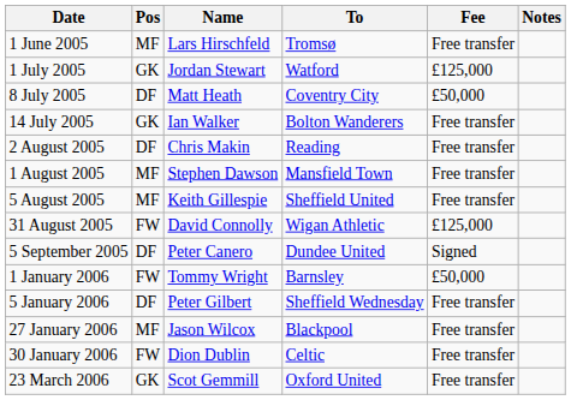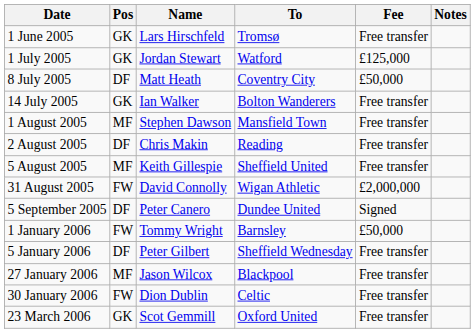1 June 2005 | Pos: MF -> GK
rows swapped: 1 August 2005 <-> 2 August 2005
31 August 2005 | Fee: £125,000 -> £2,000,000
